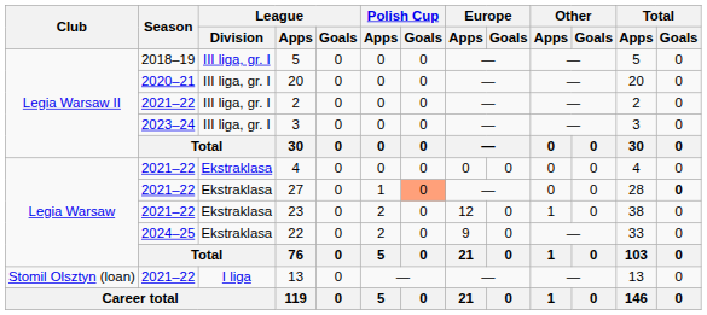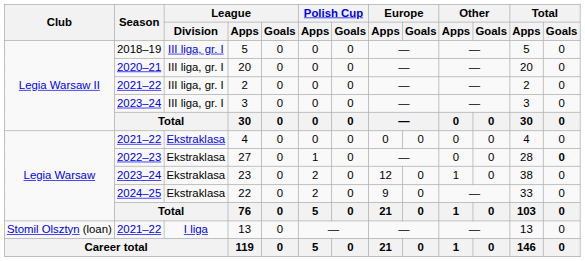27 | Season: 2021–22 -> 2022–23
27 | Polish Cup / Goals: lightsalmon background -> no background
23 | Season: 2021–22 -> 2023–24
